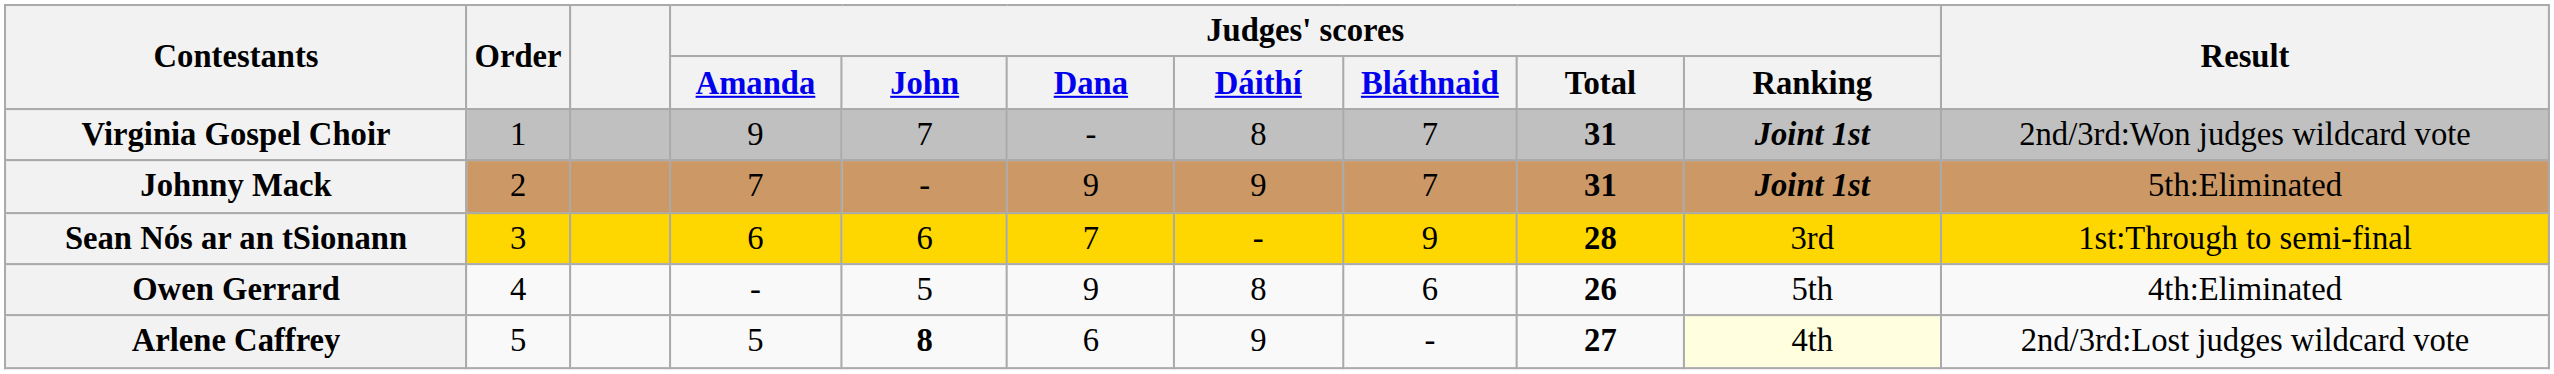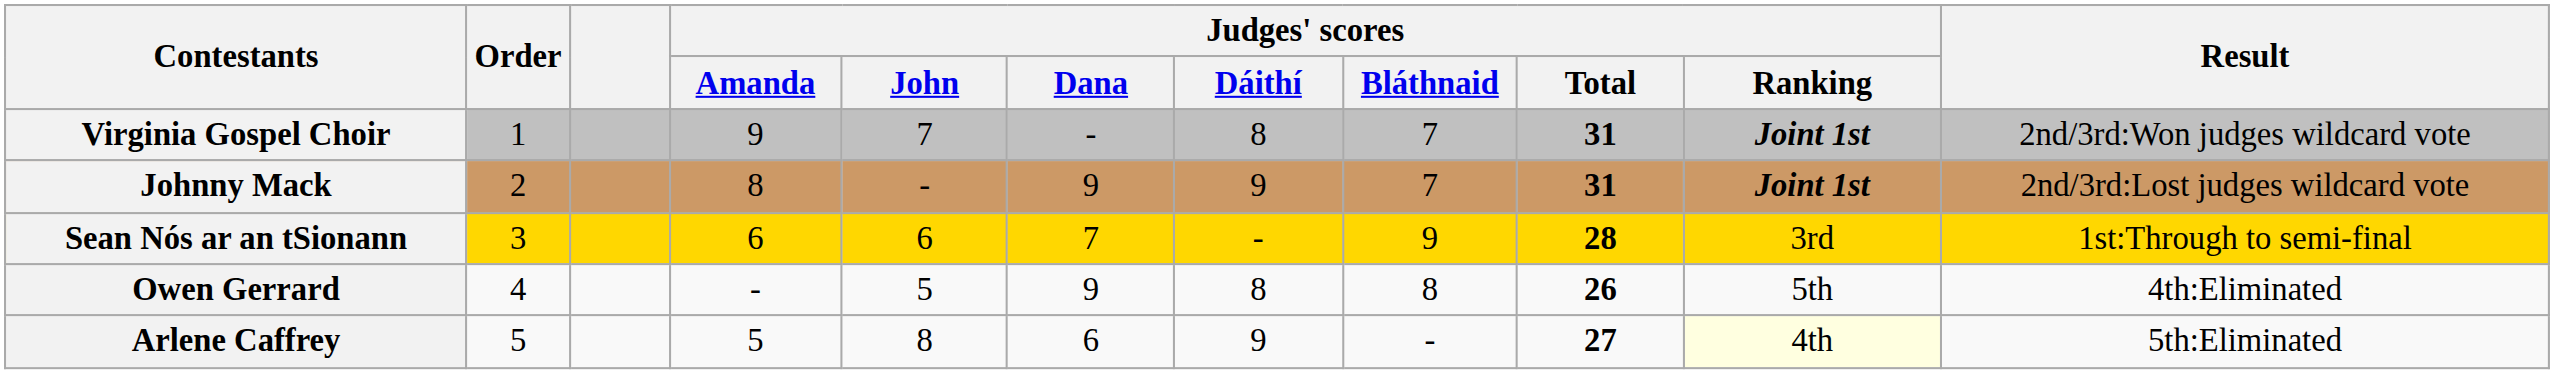Johnny Mack | Judges' scores / Amanda: 7 -> 8
Johnny Mack | Result: 5th:Eliminated -> 2nd/3rd:Lost judges wildcard vote
Owen Gerrard | Judges' scores / Bláthnaid: 6 -> 8
Arlene Caffrey | Judges' scores / John: bold -> normal
Arlene Caffrey | Result: 2nd/3rd:Lost judges wildcard vote -> 5th:Eliminated
